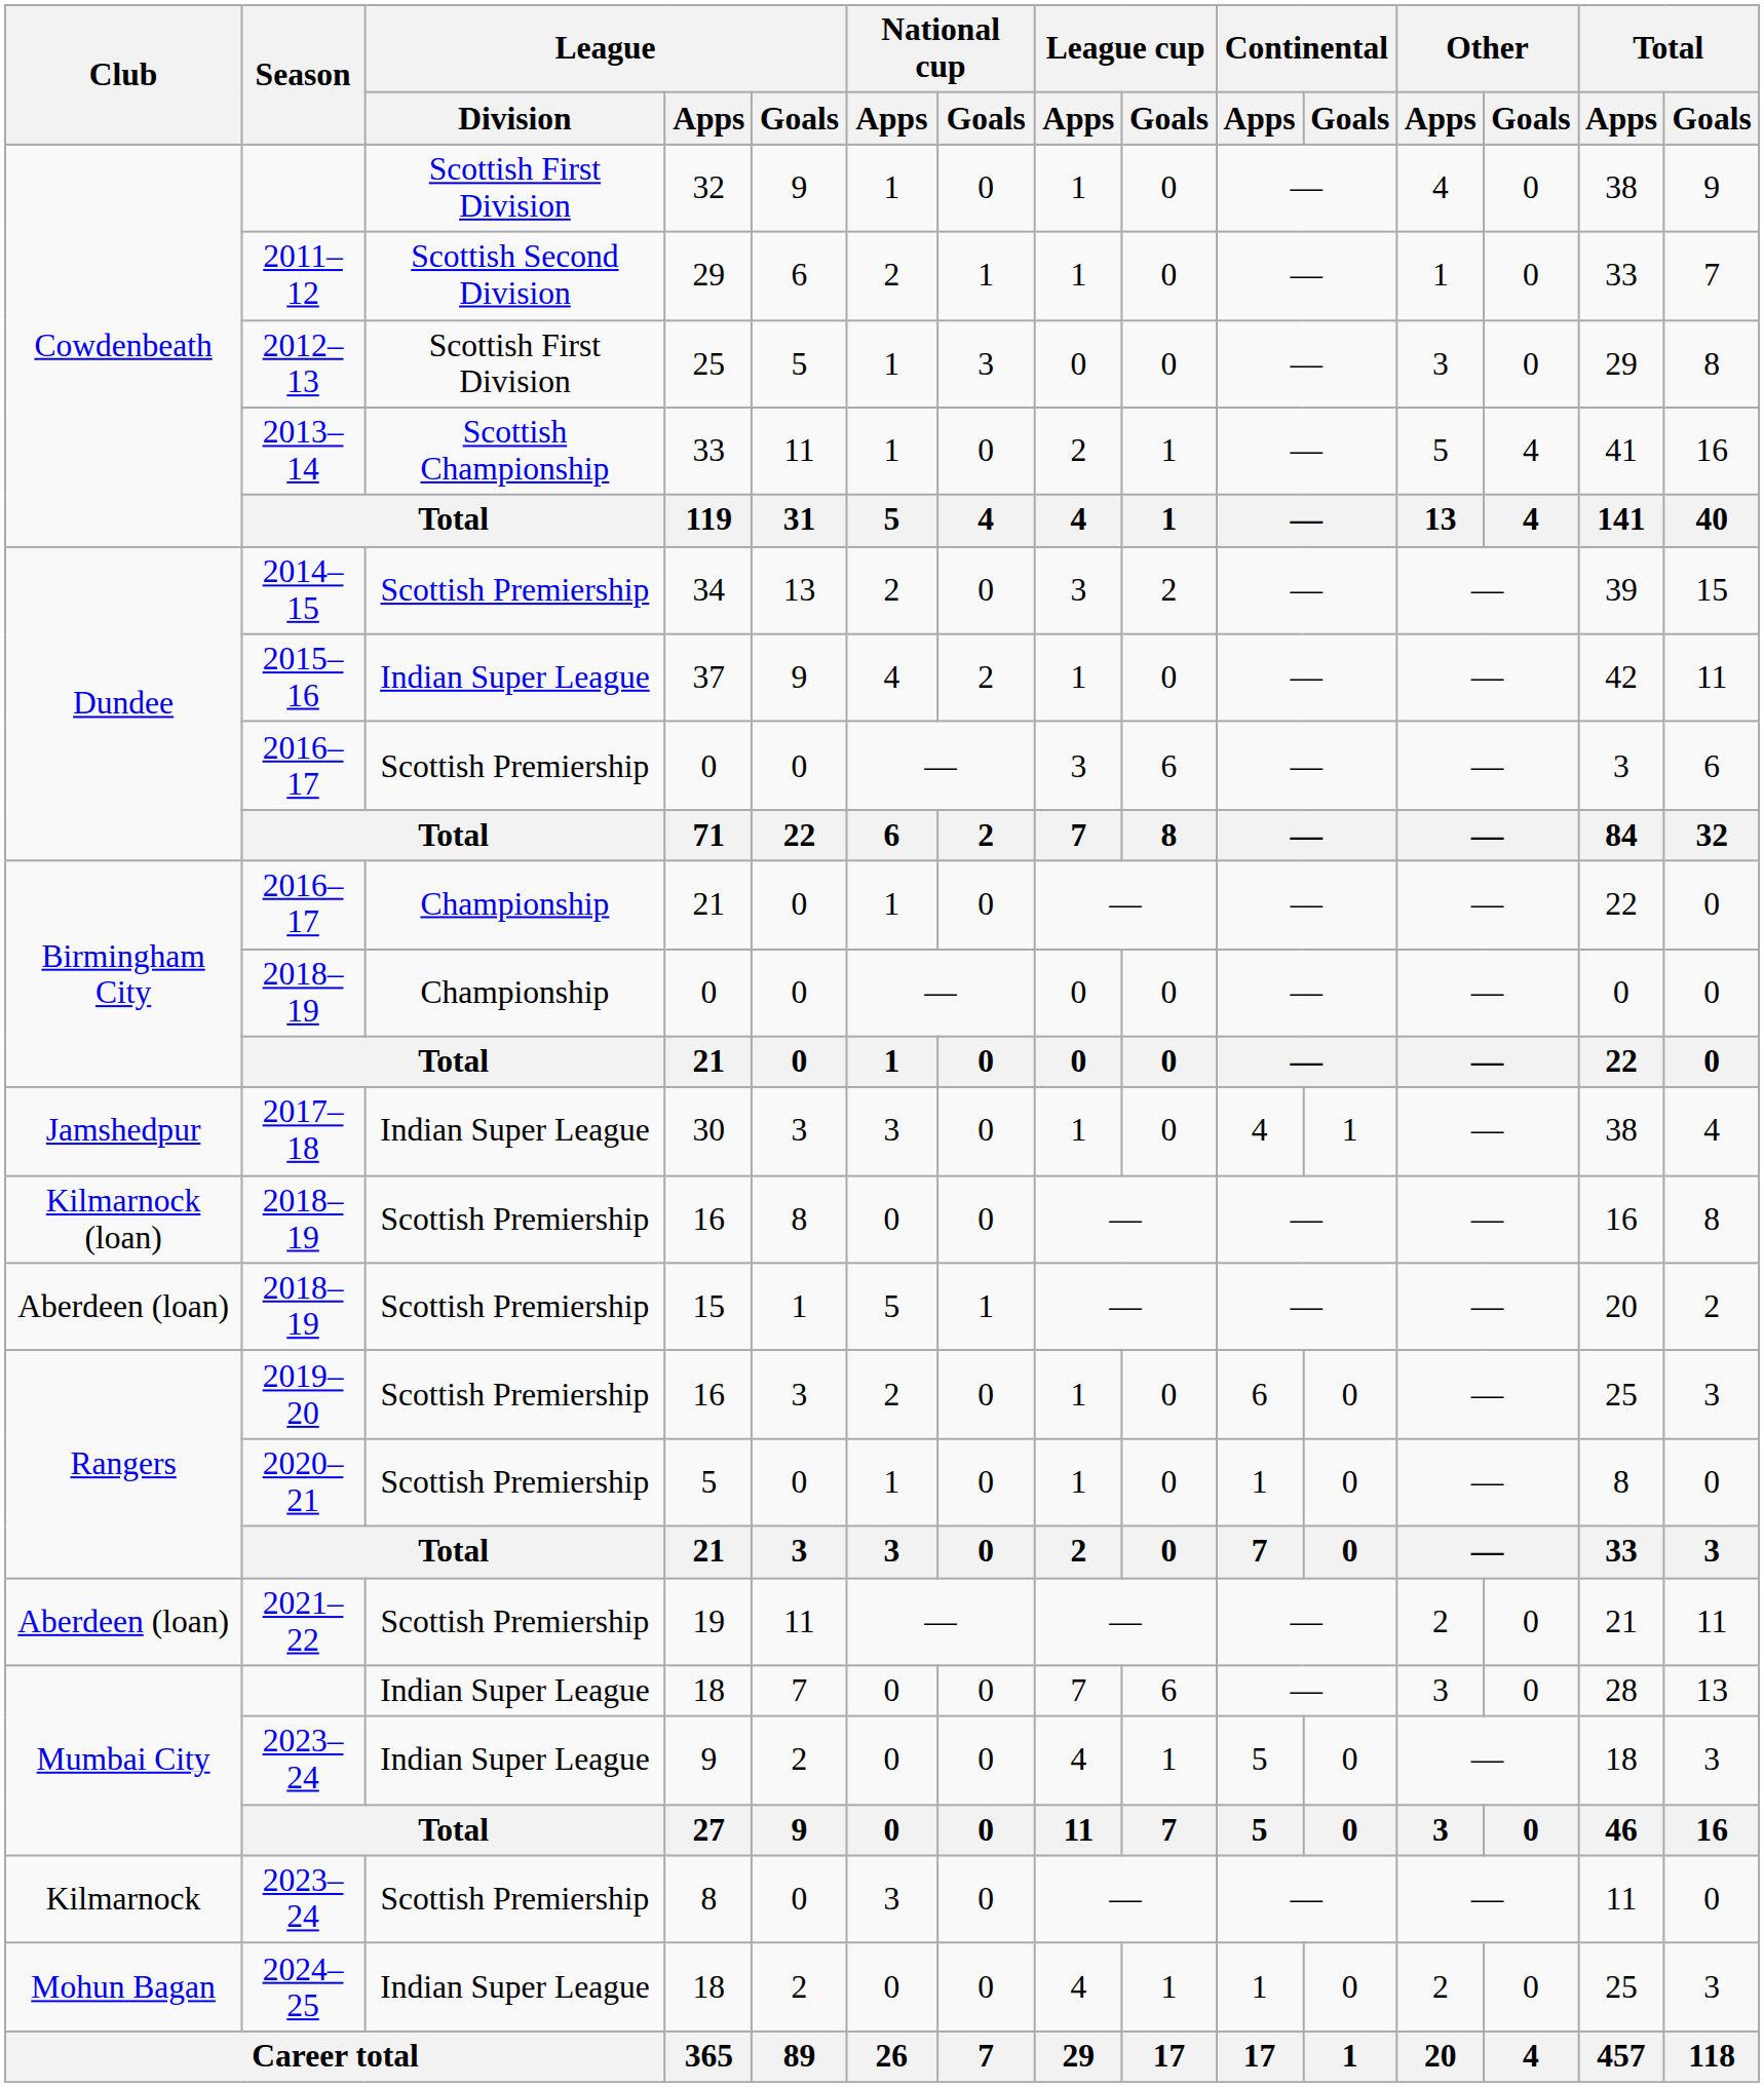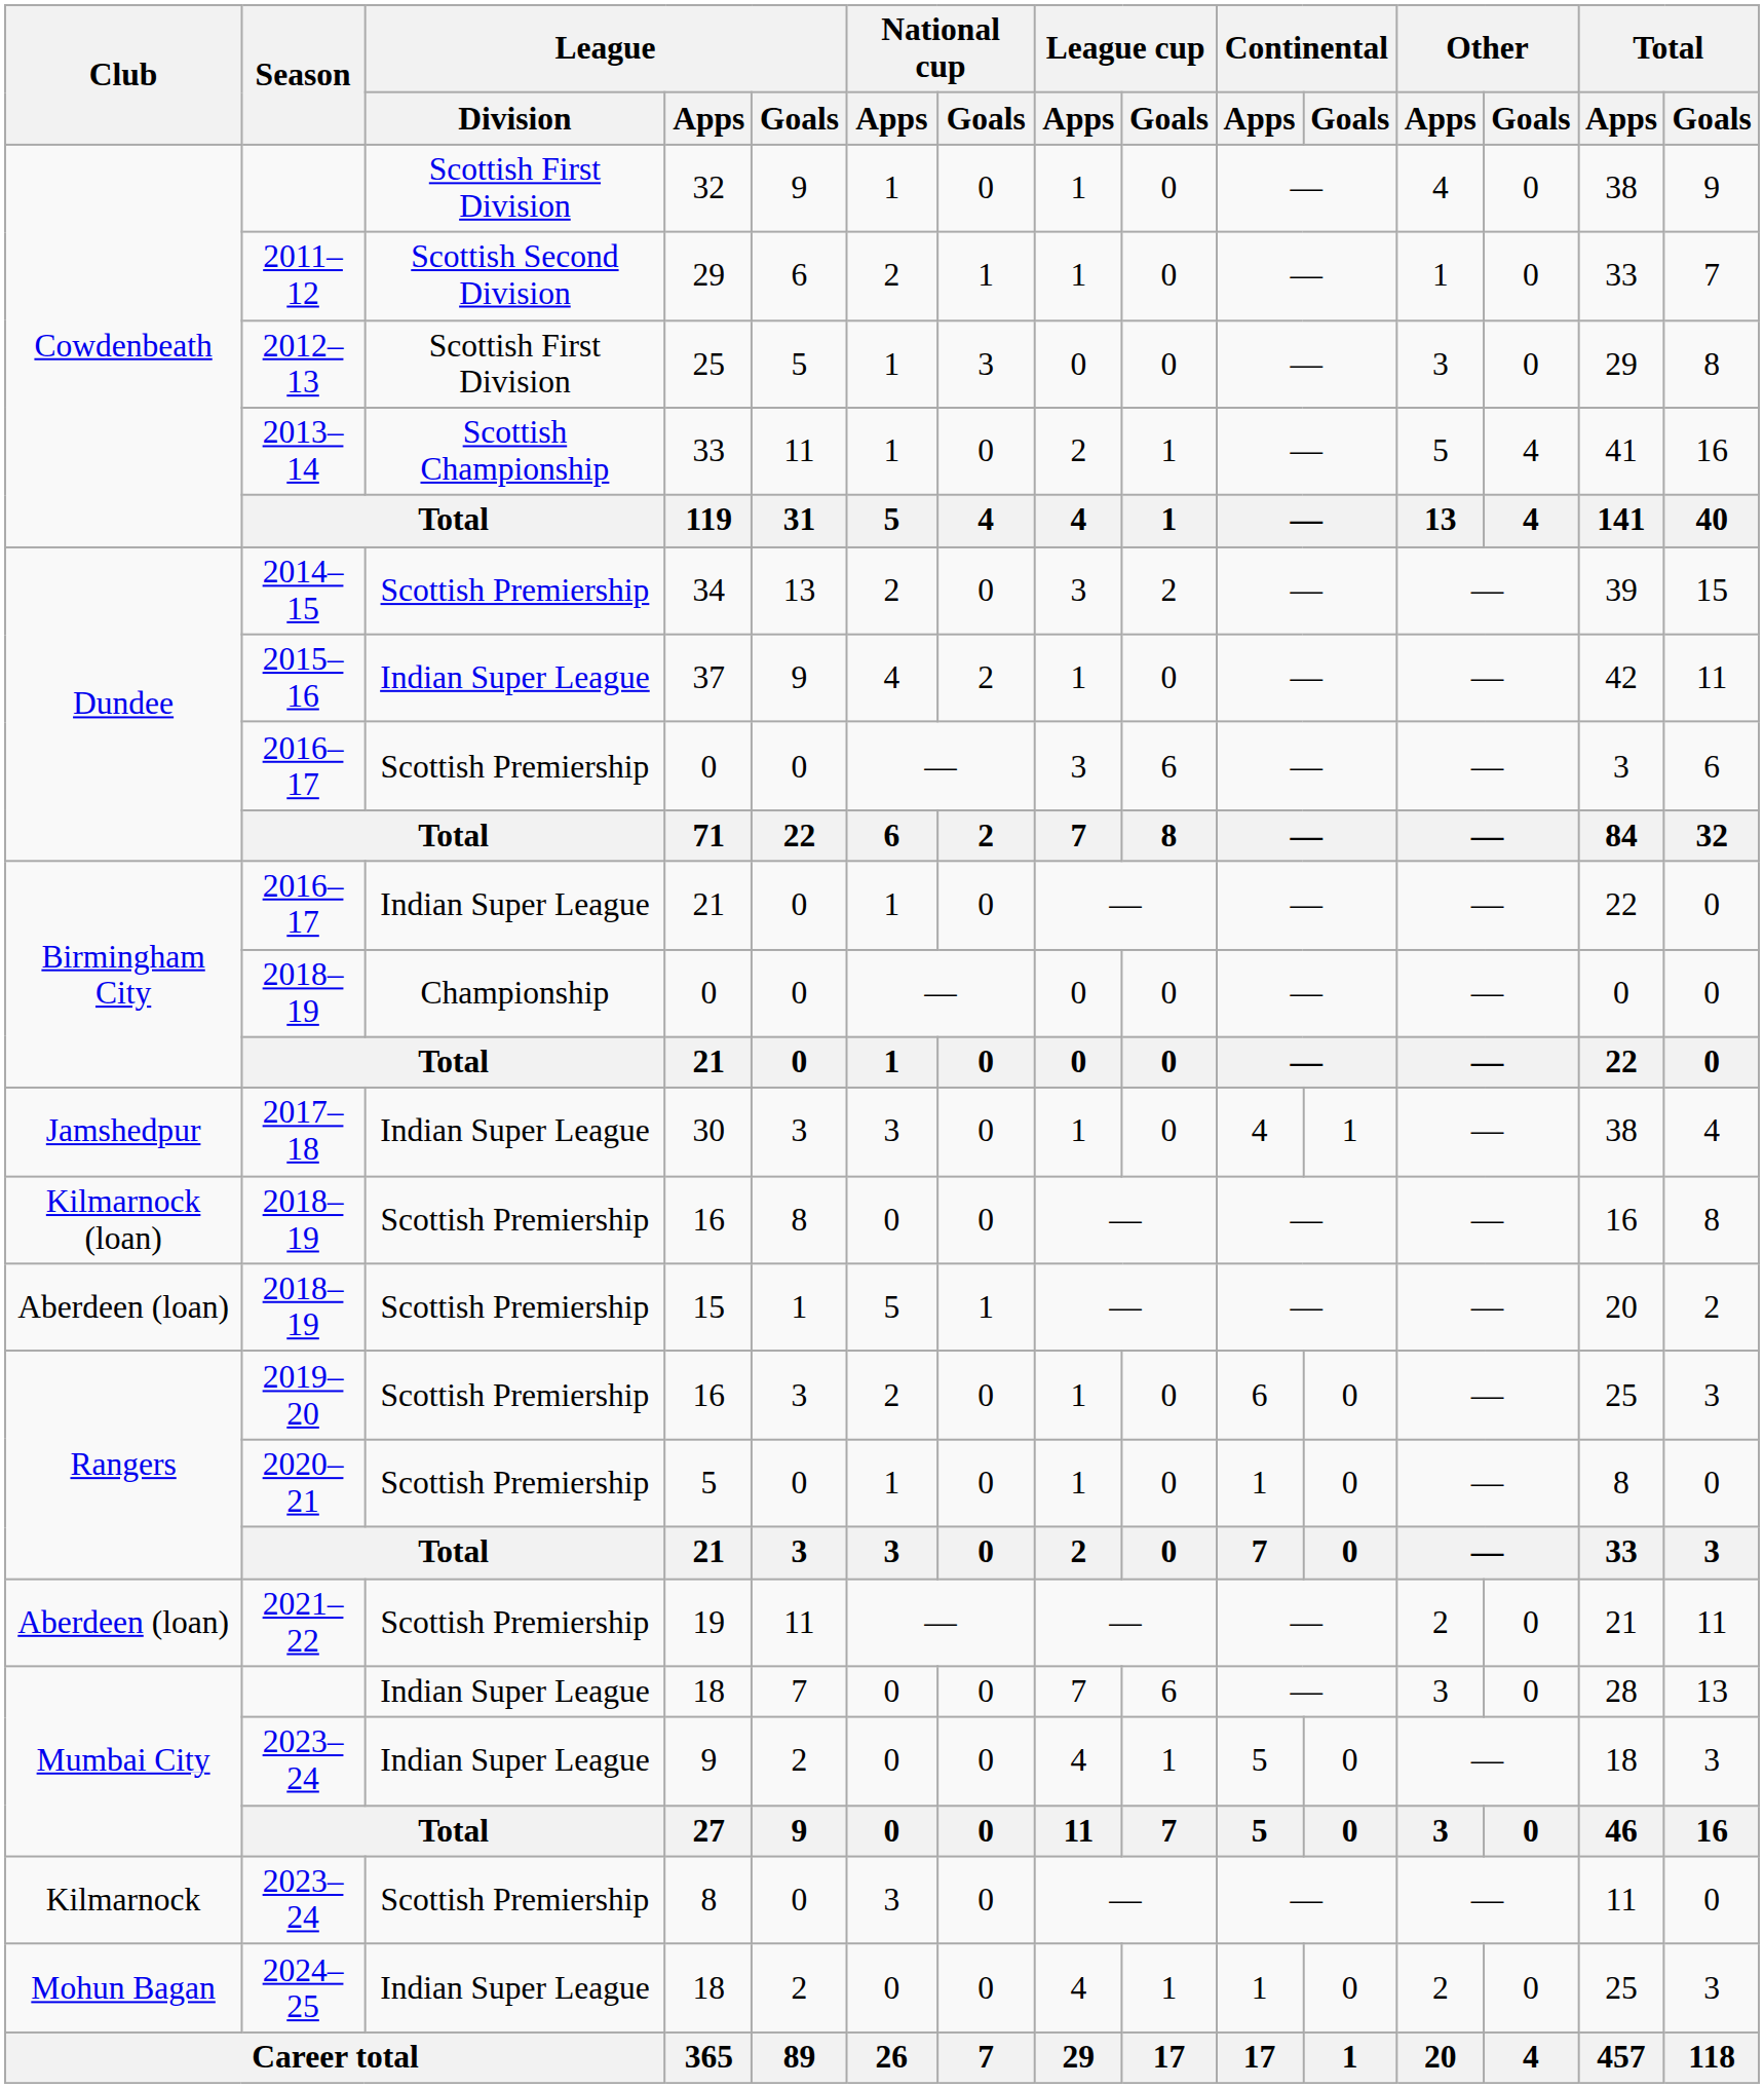2016–17 / 21 | League / Division: Championship -> Indian Super League
